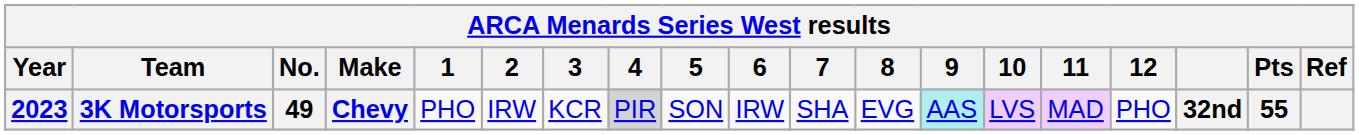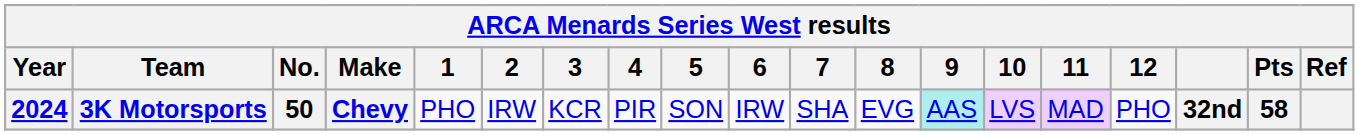3K Motorsports | Year: 2023 -> 2024
3K Motorsports | No.: 49 -> 50
3K Motorsports | 4: lightgrey background -> no background
3K Motorsports | Pts: 55 -> 58
